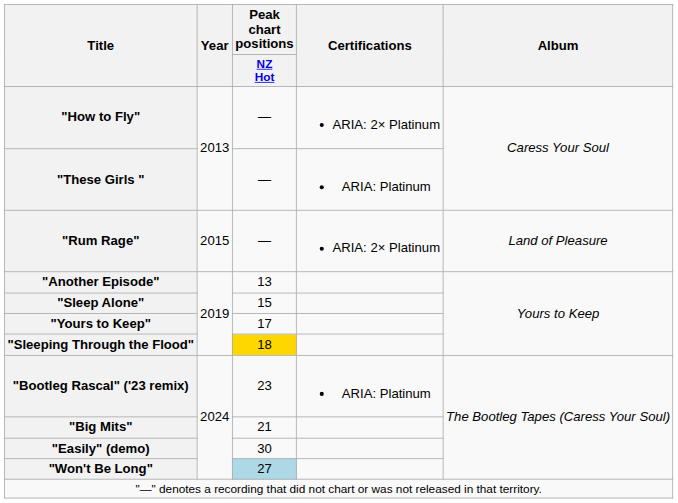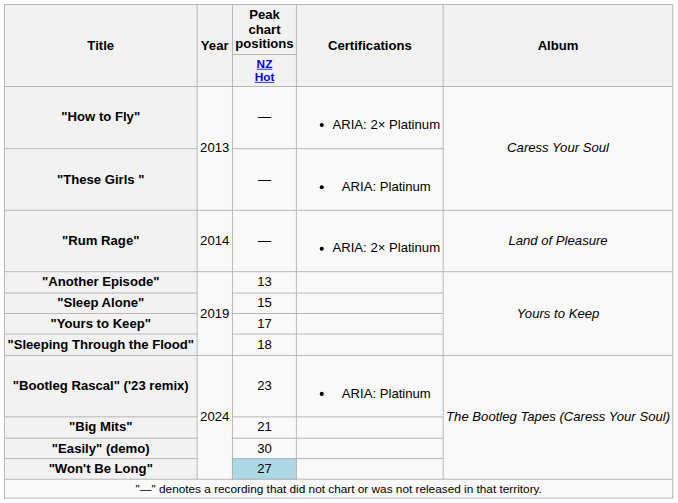"Rum Rage" | Year: 2015 -> 2014
"Sleeping Through the Flood" | Peak chart positions / NZ Hot: gold background -> no background
